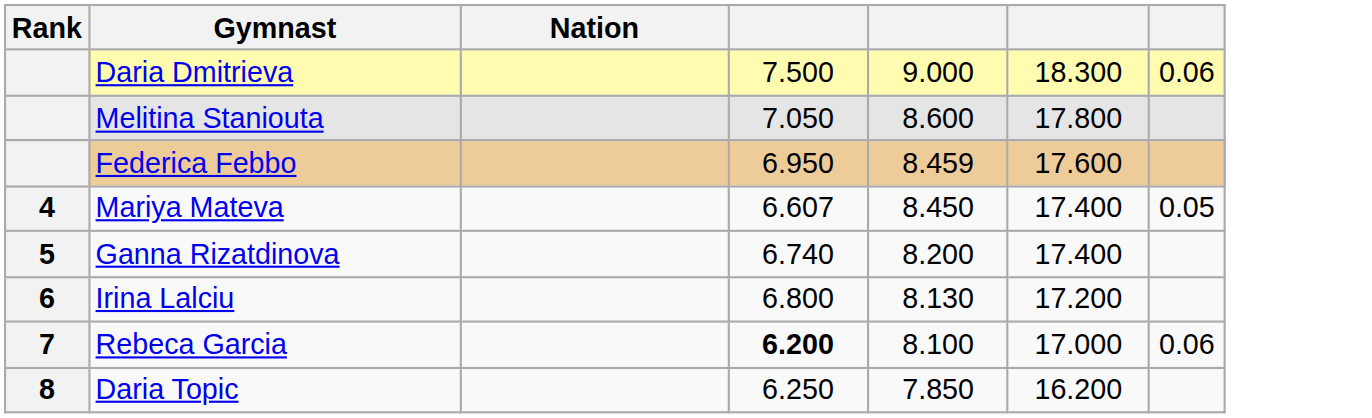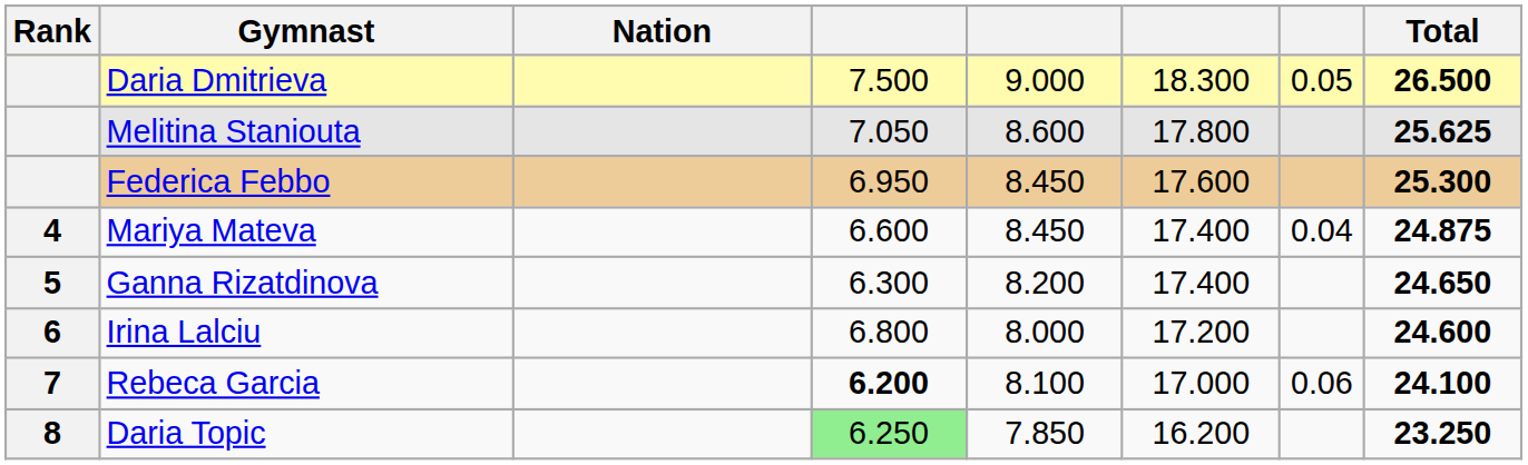+ column: Total | 26.500 | 25.625 | 25.300 | 24.875 | 24.650 | 24.600 | 24.100 | 23.250
Daria Dmitrieva | column 7: 0.06 -> 0.05
Federica Febbo | column 5: 8.459 -> 8.450
Mariya Mateva | column 4: 6.607 -> 6.600
Mariya Mateva | column 7: 0.05 -> 0.04
Ganna Rizatdinova | column 4: 6.740 -> 6.300
Irina Lalciu | column 5: 8.130 -> 8.000
Daria Topic | column 4: no background -> lightgreen background
